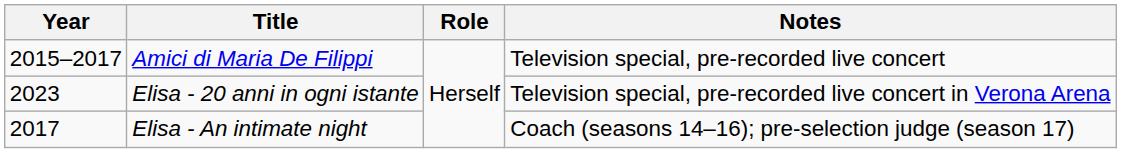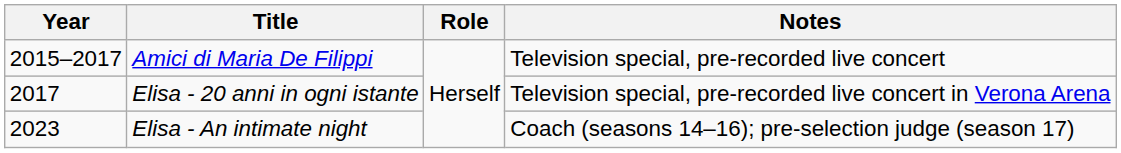Elisa - 20 anni in ogni istante | Year: 2023 -> 2017
Elisa - An intimate night | Year: 2017 -> 2023
